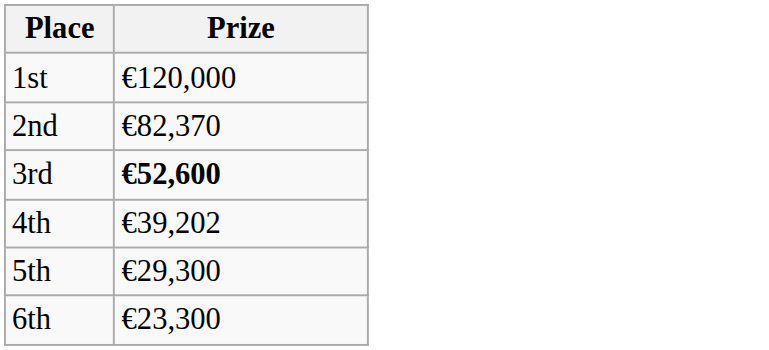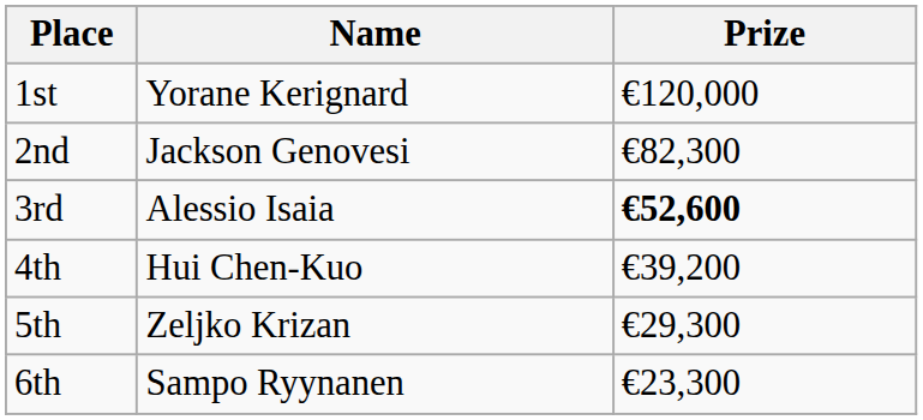+ column: Name | Yorane Kerignard | Jackson Genovesi | Alessio Isaia | Hui Chen-Kuo | Zeljko Krizan | Sampo Ryynanen
2nd | Prize: €82,370 -> €82,300
4th | Prize: €39,202 -> €39,200
